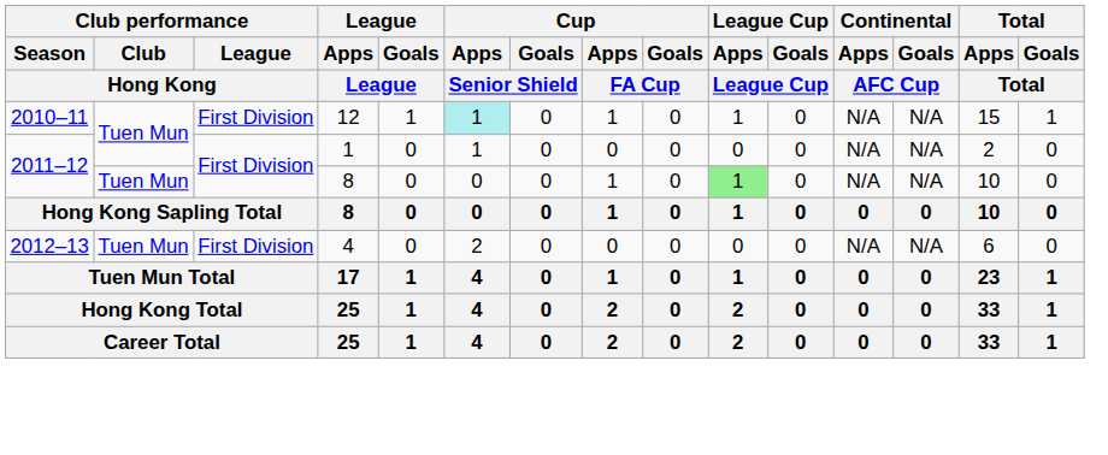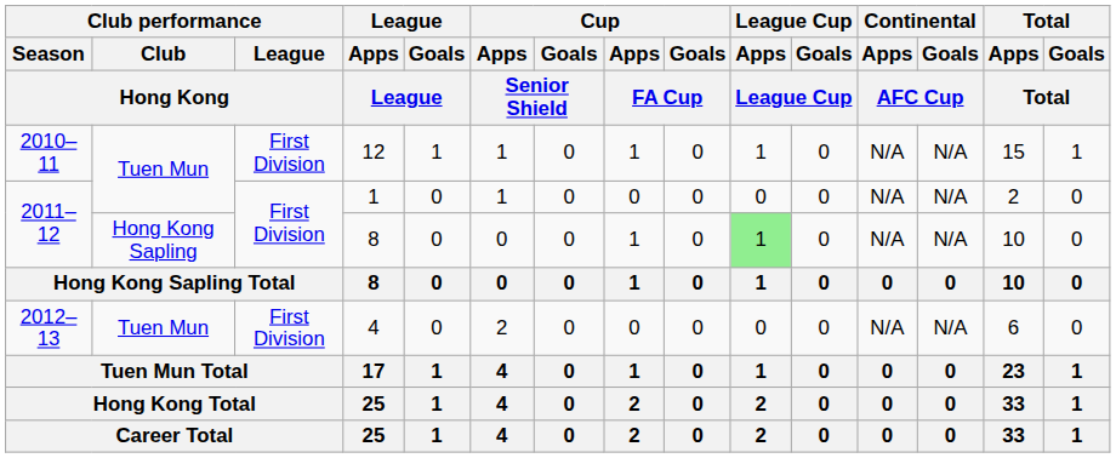12 | Cup / Apps / Senior Shield: paleturquoise background -> no background
2011–12 / 8 | Club performance / Club / Hong Kong: Tuen Mun -> Hong Kong Sapling
